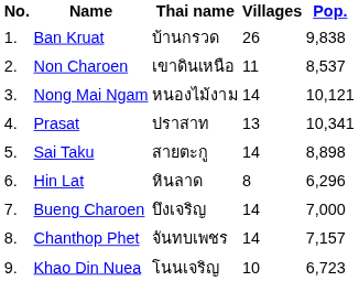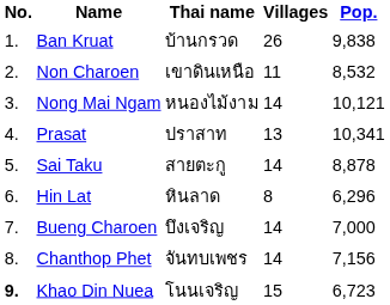Non Charoen | Pop.: 8,537 -> 8,532
Sai Taku | Pop.: 8,898 -> 8,878
Chanthop Phet | Pop.: 7,157 -> 7,156
Khao Din Nuea | No.: normal -> bold
Khao Din Nuea | Villages: 10 -> 15
